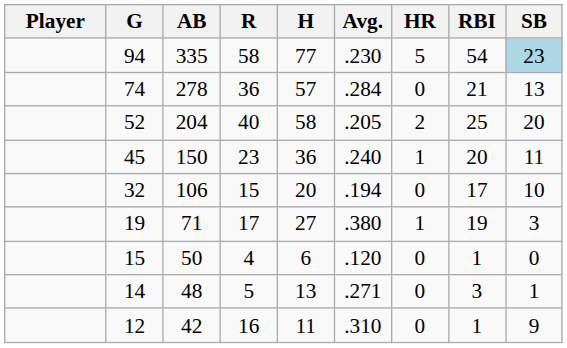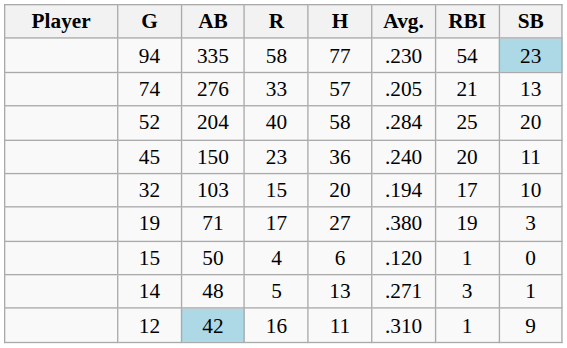- column: HR | 5 | 0 | 2 | 1 | 0 | 1 | 0 | 0 | 0
74 | AB: 278 -> 276
74 | R: 36 -> 33
74 | Avg.: .284 -> .205
52 | Avg.: .205 -> .284
32 | AB: 106 -> 103
12 | AB: no background -> lightblue background
